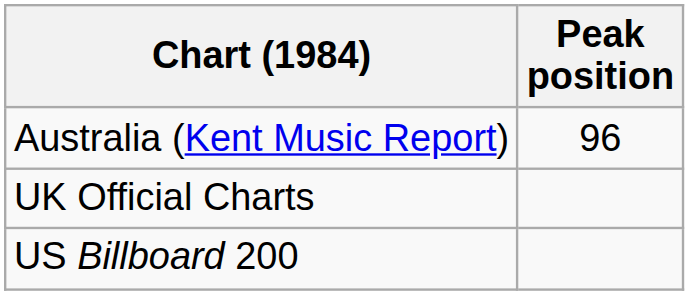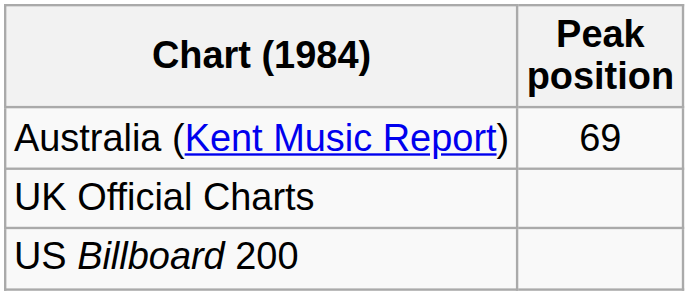Australia (Kent Music Report) | Peak position: 96 -> 69
